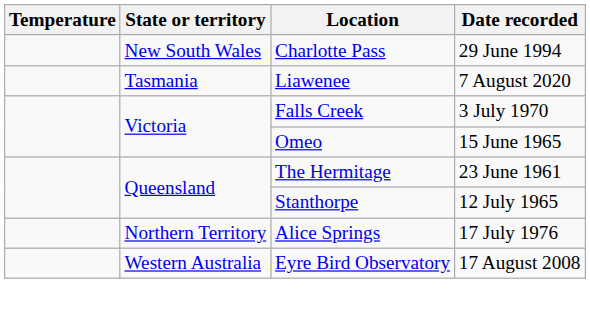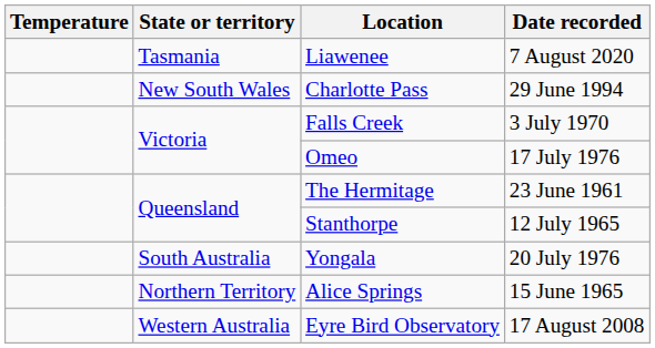rows swapped: Charlotte Pass <-> Liawenee
Omeo | Date recorded: 15 June 1965 -> 17 July 1976
+ row: South Australia | Yongala | 20 July 1976
Alice Springs | Date recorded: 17 July 1976 -> 15 June 1965
